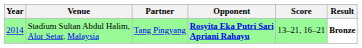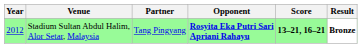Stadium Sultan Abdul Halim, Alor Setar, Malaysia | Year: 2014 -> 2012
Stadium Sultan Abdul Halim, Alor Setar, Malaysia | Score: normal -> bold
